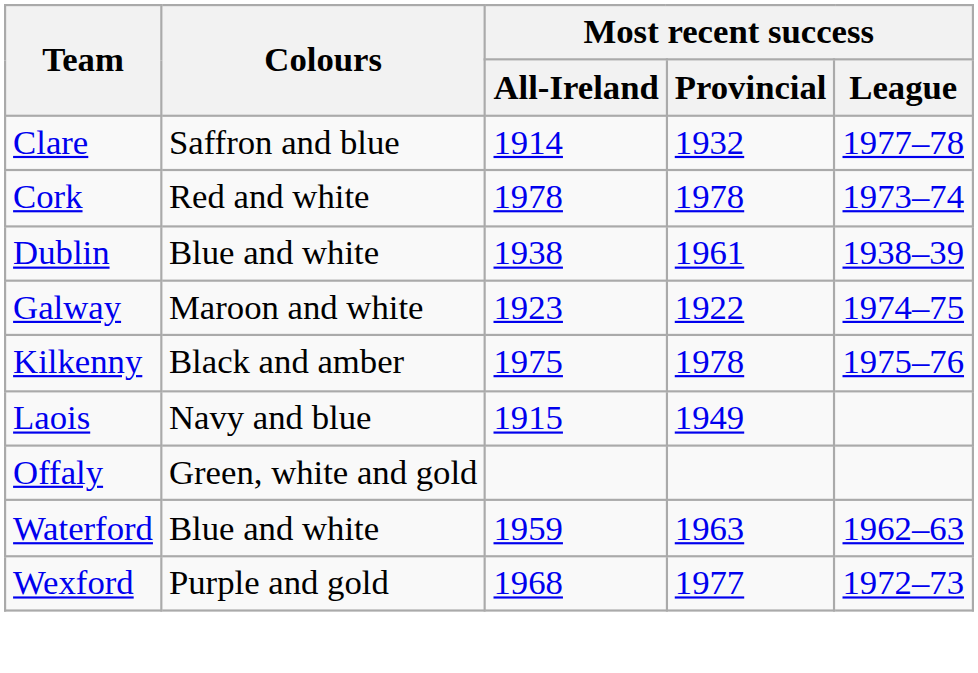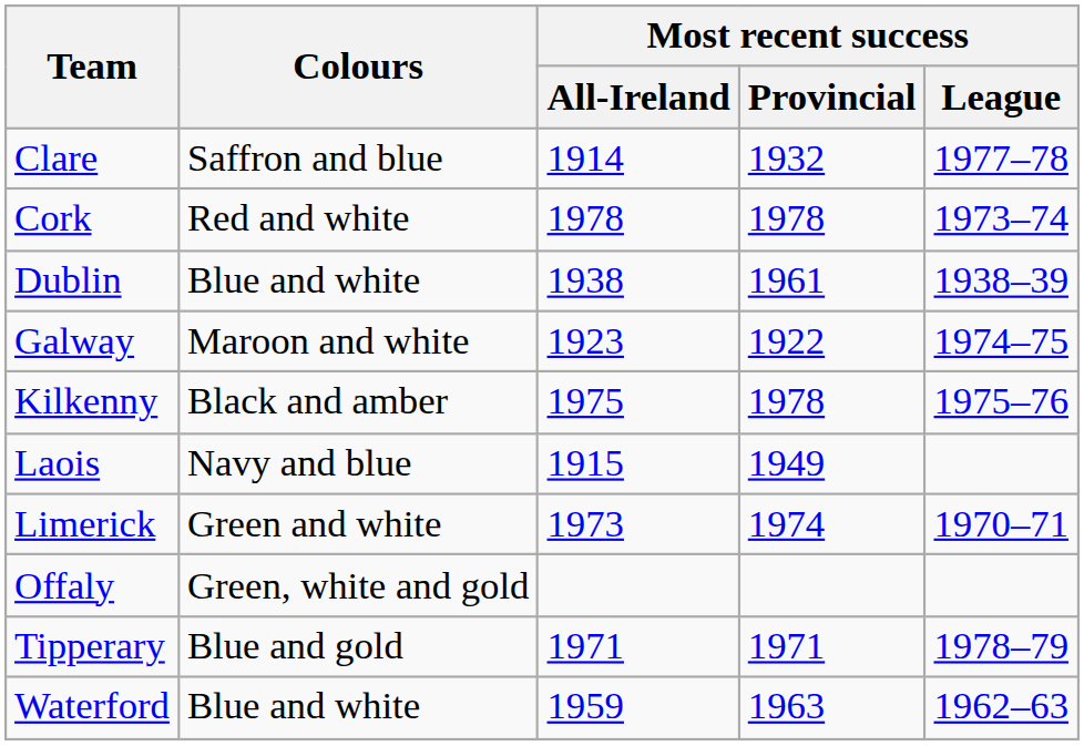+ row: Limerick | Green and white | 1973 | 1974 | 1970–71
+ row: Tipperary | Blue and gold | 1971 | 1971 | 1978–79
- row: Wexford | Purple and gold | 1968 | 1977 | 1972–73
